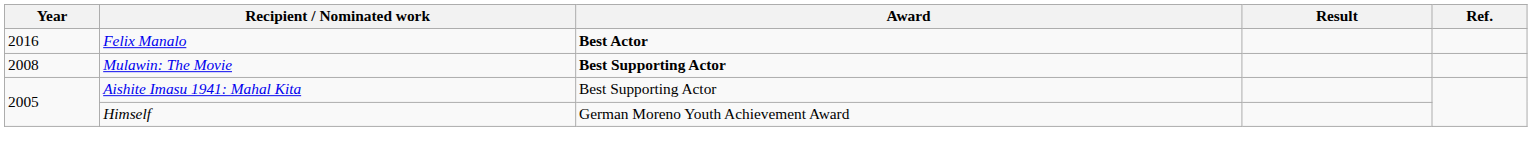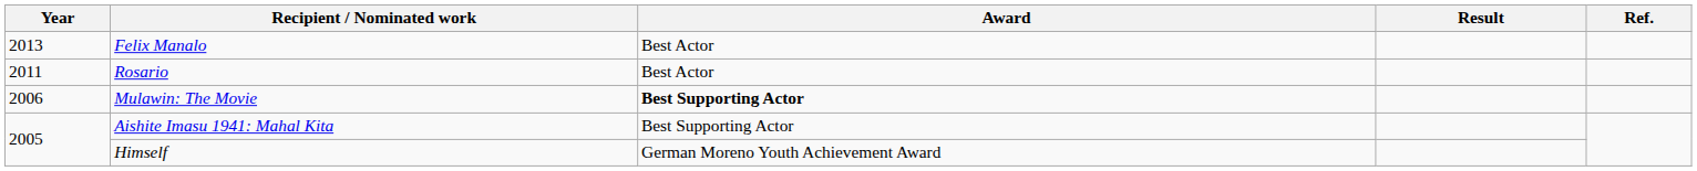Felix Manalo | Year: 2016 -> 2013
Felix Manalo | Award: bold -> normal
+ row: 2011 | Rosario | Best Actor
Mulawin: The Movie | Year: 2008 -> 2006
